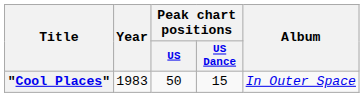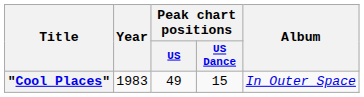"Cool Places" | Peak chart positions / US: 50 -> 49
